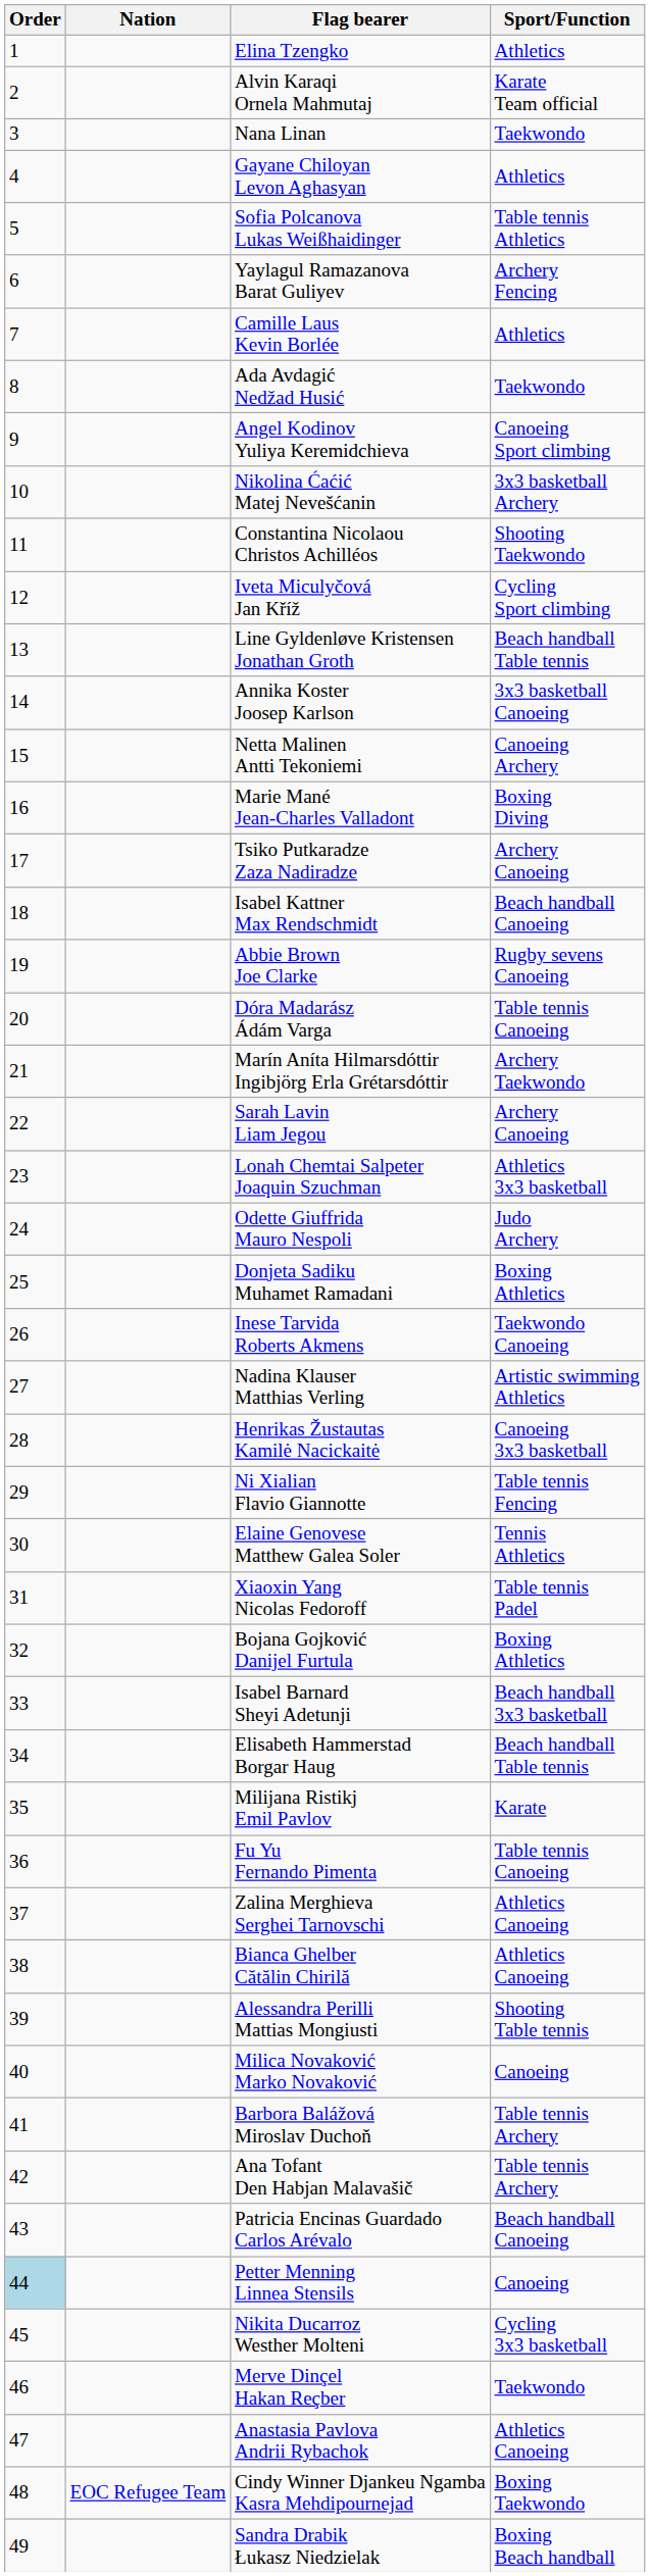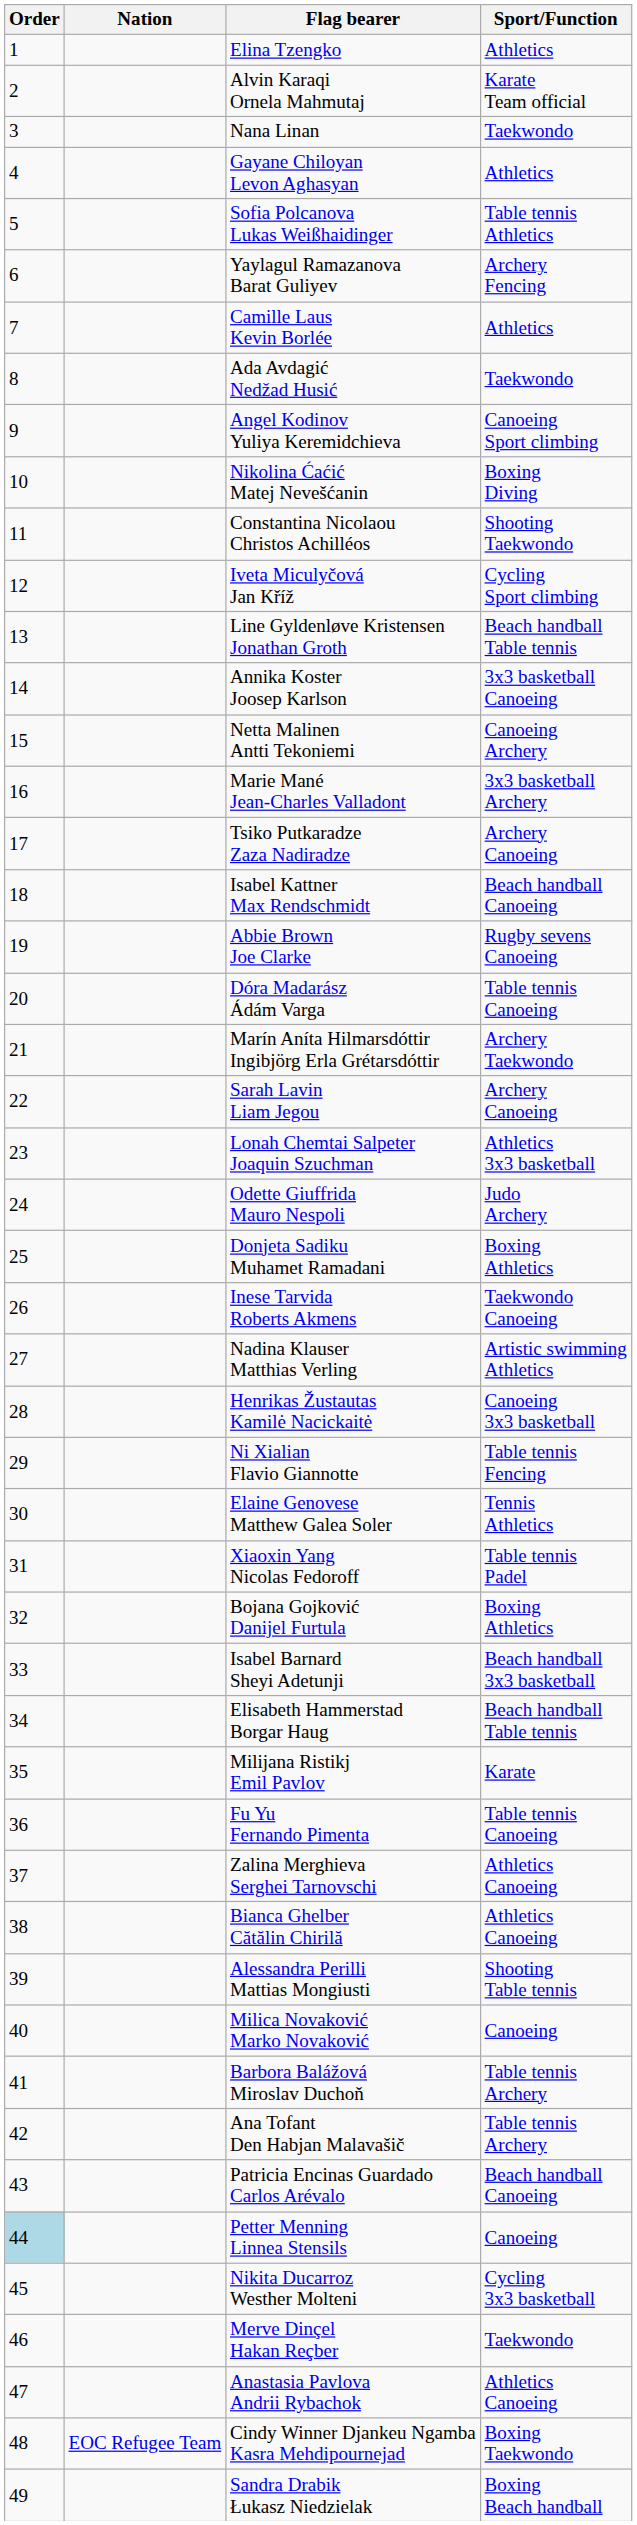Nikolina Ćaćić Matej Nevešćanin | Sport/Function: 3x3 basketball Archery -> Boxing Diving
Marie Mané Jean-Charles Valladont | Sport/Function: Boxing Diving -> 3x3 basketball Archery
